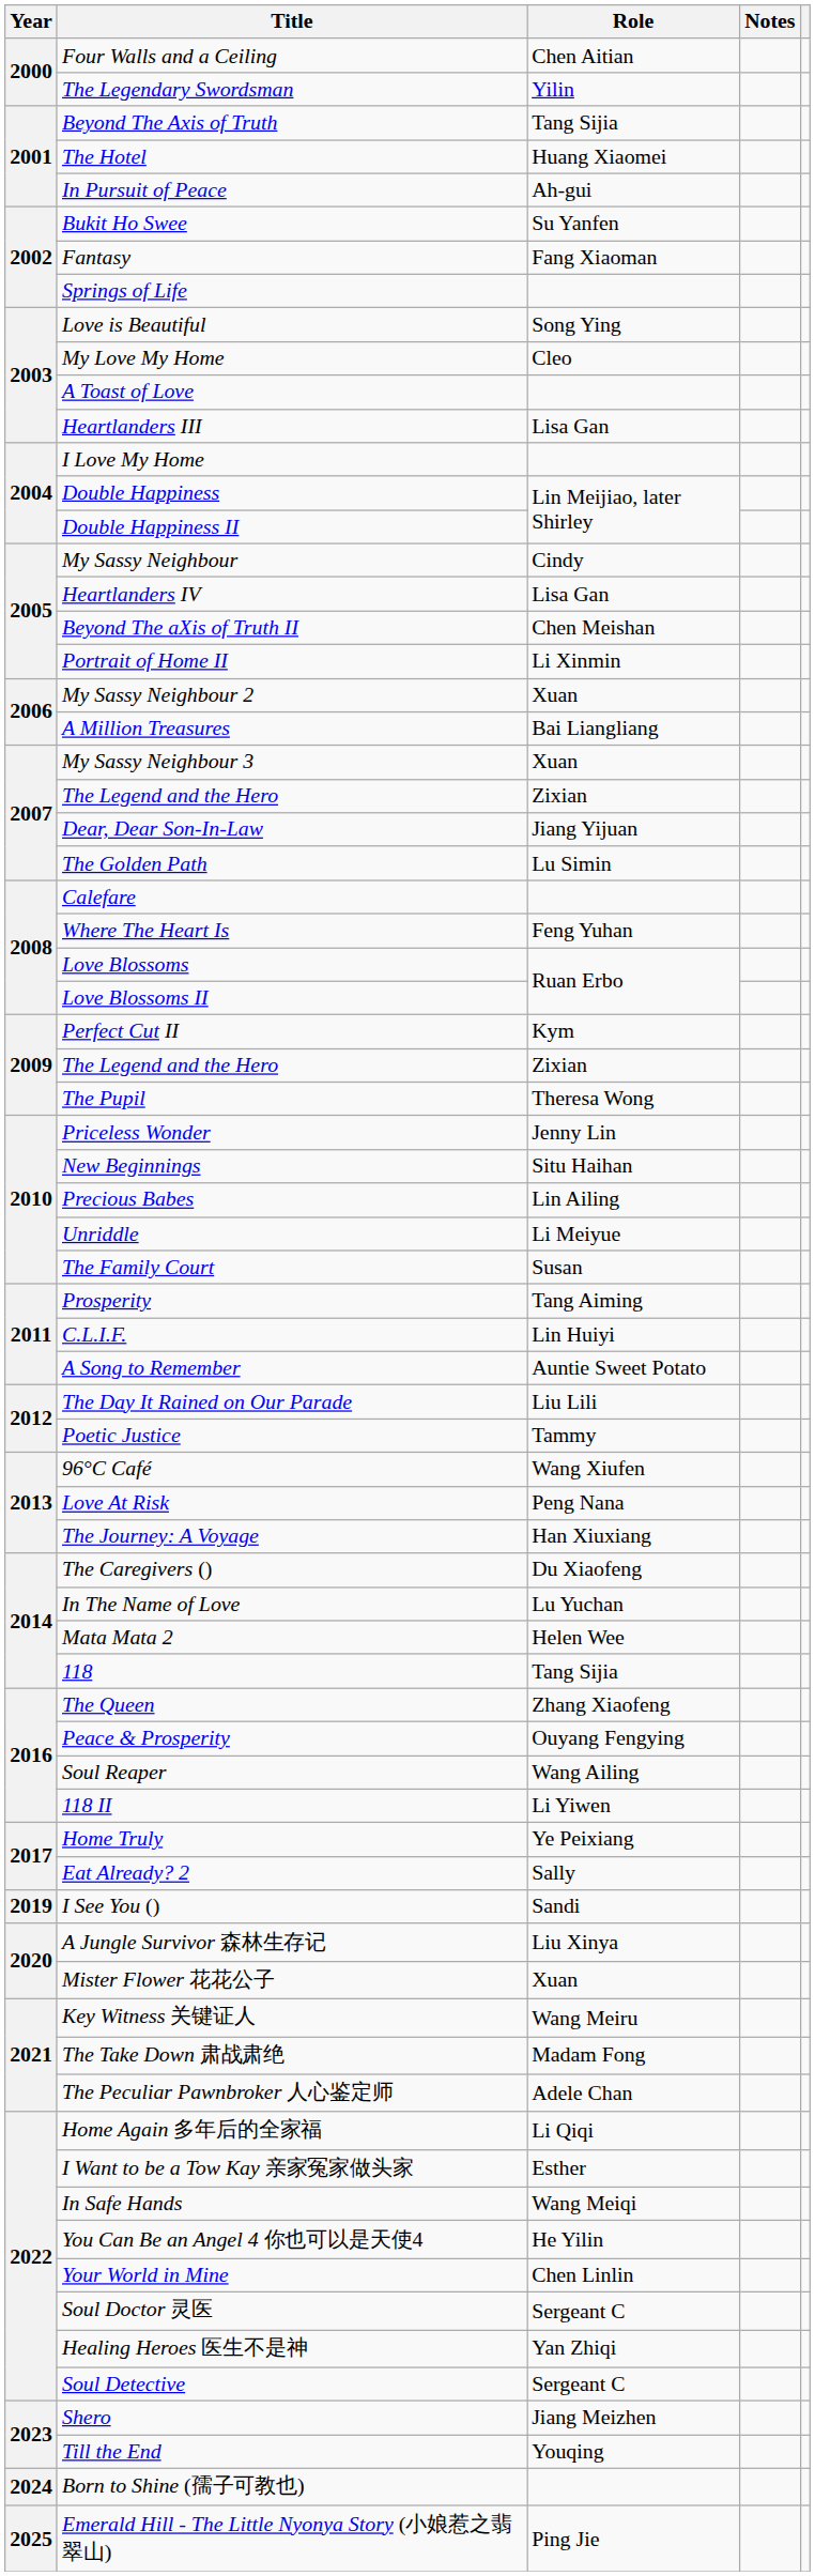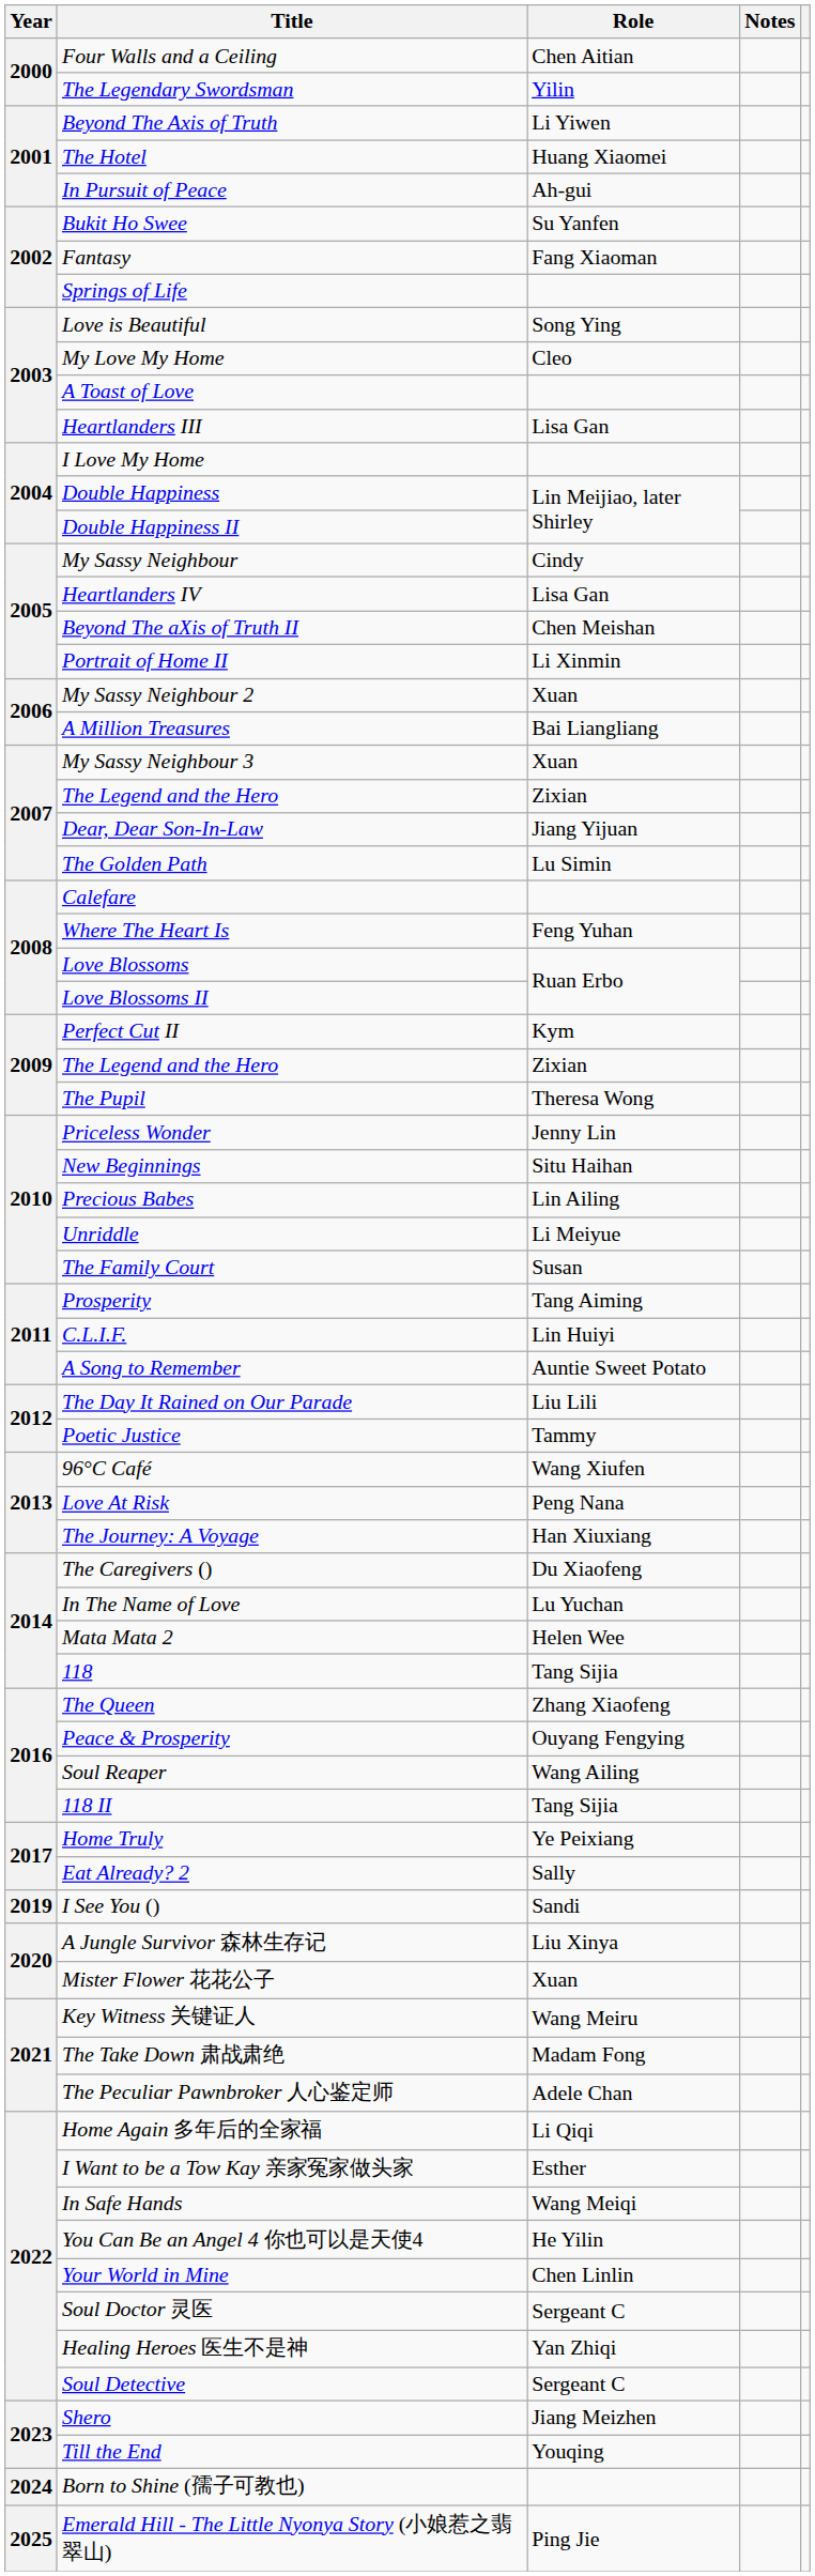Beyond The Axis of Truth | Role: Tang Sijia -> Li Yiwen
118 II | Role: Li Yiwen -> Tang Sijia
